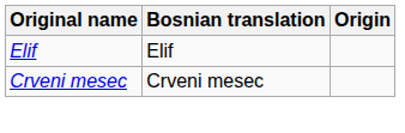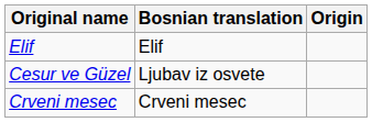+ row: Cesur ve Güzel | Ljubav iz osvete
